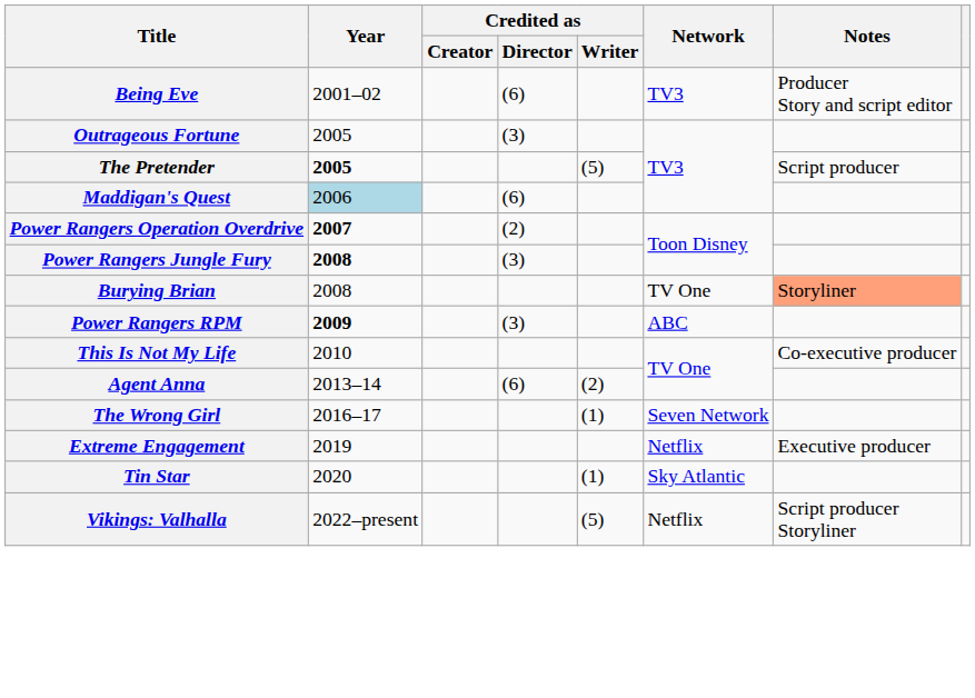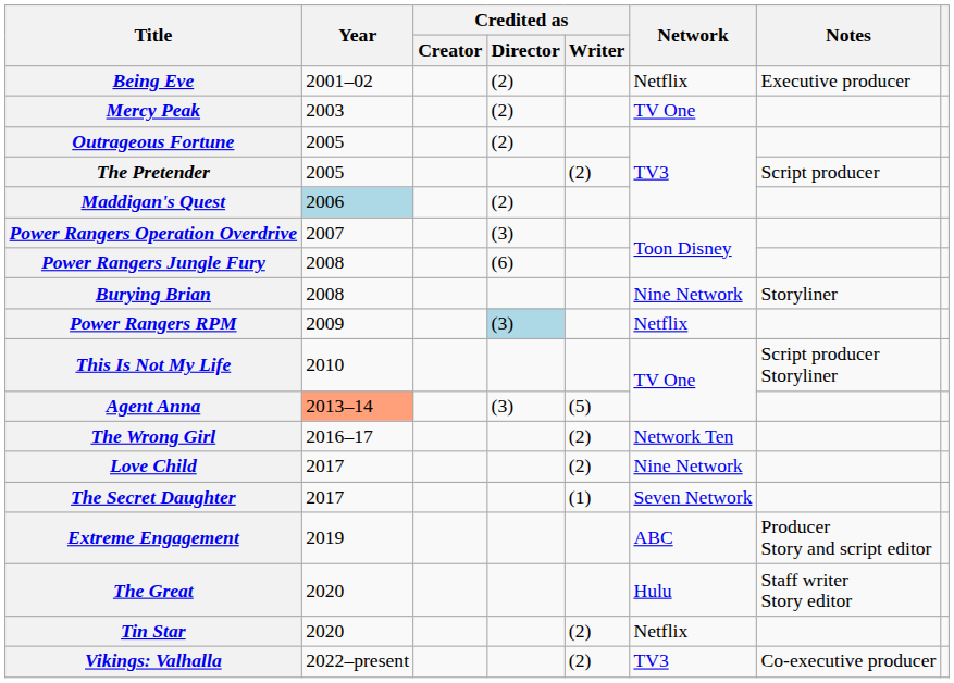Being Eve | Credited as / Director: (6) -> (2)
Being Eve | Network: TV3 -> Netflix
Being Eve | Notes: Producer Story and script editor -> Executive producer
+ row: Mercy Peak | 2003 | (2) | TV One
Outrageous Fortune | Credited as / Director: (3) -> (2)
The Pretender | Year: bold -> normal
The Pretender | Credited as / Writer: (5) -> (2)
Maddigan's Quest | Credited as / Director: (6) -> (2)
Power Rangers Operation Overdrive | Year: bold -> normal
Power Rangers Operation Overdrive | Credited as / Director: (2) -> (3)
Power Rangers Jungle Fury | Year: bold -> normal
Power Rangers Jungle Fury | Credited as / Director: (3) -> (6)
Burying Brian | Network: TV One -> Nine Network
Burying Brian | Notes: lightsalmon background -> no background
Power Rangers RPM | Year: bold -> normal
Power Rangers RPM | Credited as / Director: no background -> lightblue background
Power Rangers RPM | Network: ABC -> Netflix
This Is Not My Life | Notes: Co-executive producer -> Script producer Storyliner
Agent Anna | Year: no background -> lightsalmon background
Agent Anna | Credited as / Director: (6) -> (3)
Agent Anna | Credited as / Writer: (2) -> (5)
The Wrong Girl | Credited as / Writer: (1) -> (2)
The Wrong Girl | Network: Seven Network -> Network Ten
+ row: Love Child | 2017 | (2) | Nine Network
+ row: The Secret Daughter | 2017 | (1) | Seven Network
Extreme Engagement | Network: Netflix -> ABC
Extreme Engagement | Notes: Executive producer -> Producer Story and script editor
+ row: The Great | 2020 | Hulu | Staff writer Story editor
Tin Star | Credited as / Writer: (1) -> (2)
Tin Star | Network: Sky Atlantic -> Netflix
Vikings: Valhalla | Credited as / Writer: (5) -> (2)
Vikings: Valhalla | Network: Netflix -> TV3
Vikings: Valhalla | Notes: Script producer Storyliner -> Co-executive producer
